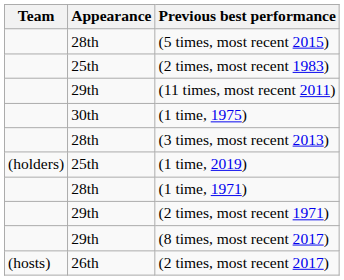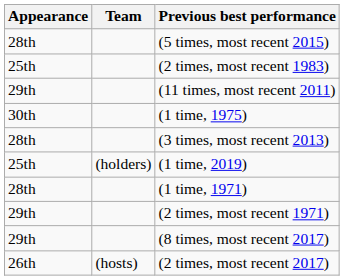columns swapped: Team <-> Appearance
